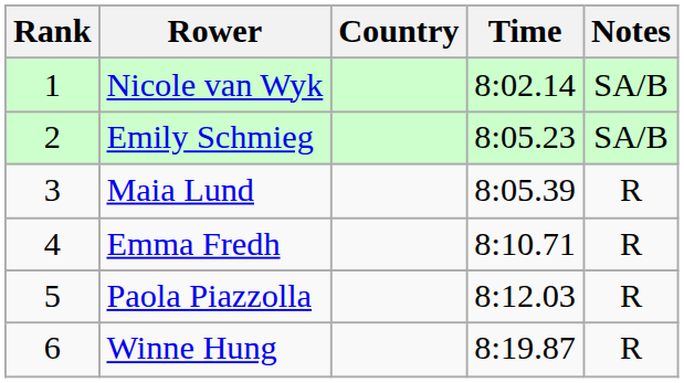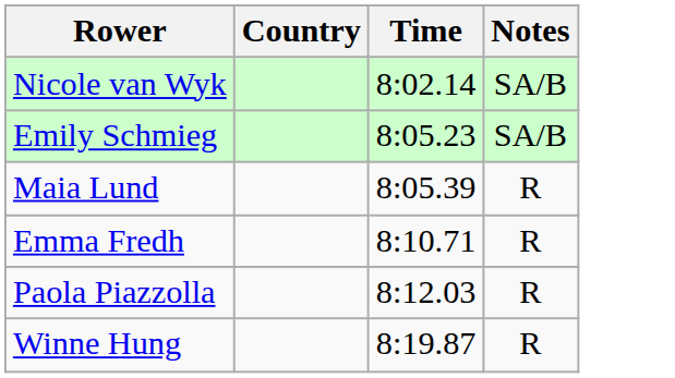- column: Rank | 1 | 2 | 3 | 4 | 5 | 6
